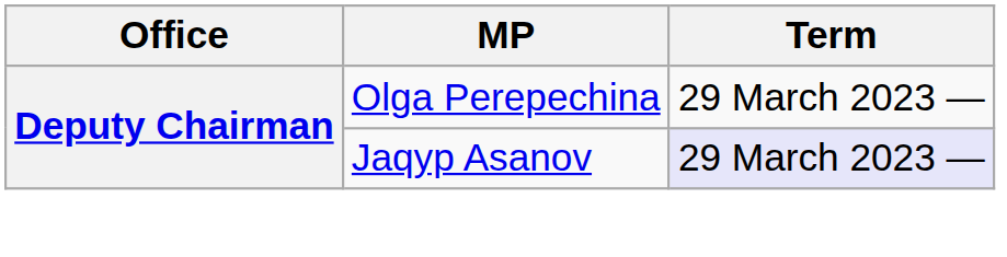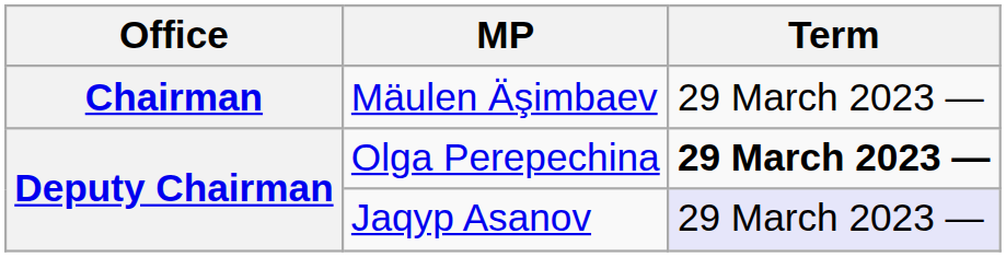+ row: Chairman | Mäulen Äşimbaev | 29 March 2023 —
Olga Perepechina | Term: normal -> bold
